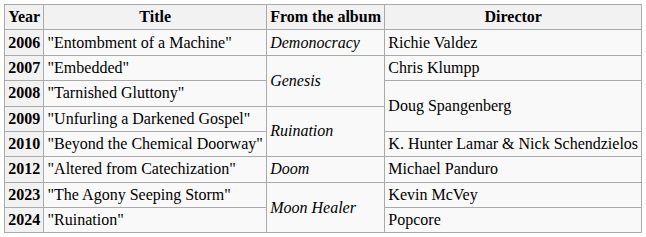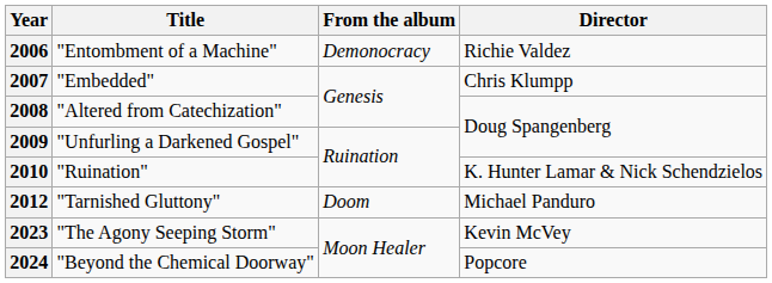2008 | Title: "Tarnished Gluttony" -> "Altered from Catechization"
2010 | Title: "Beyond the Chemical Doorway" -> "Ruination"
2012 | Title: "Altered from Catechization" -> "Tarnished Gluttony"
2024 | Title: "Ruination" -> "Beyond the Chemical Doorway"
